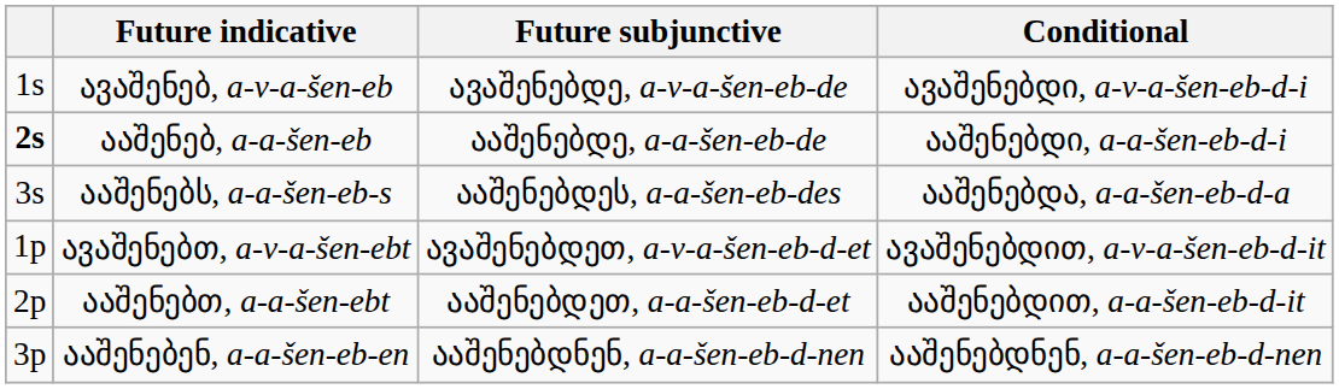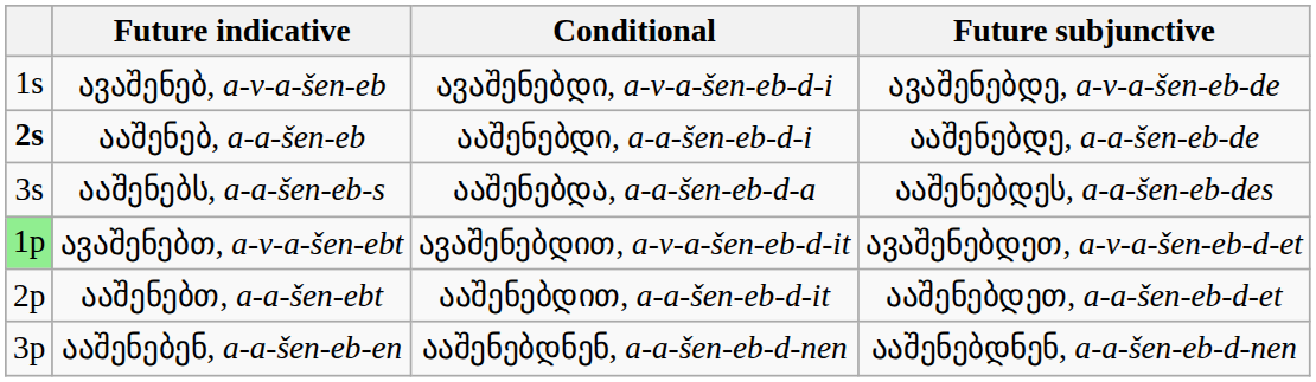columns swapped: Conditional <-> Future subjunctive
ავაშენებთ, a-v-a-šen-ebt | column 1: no background -> lightgreen background
